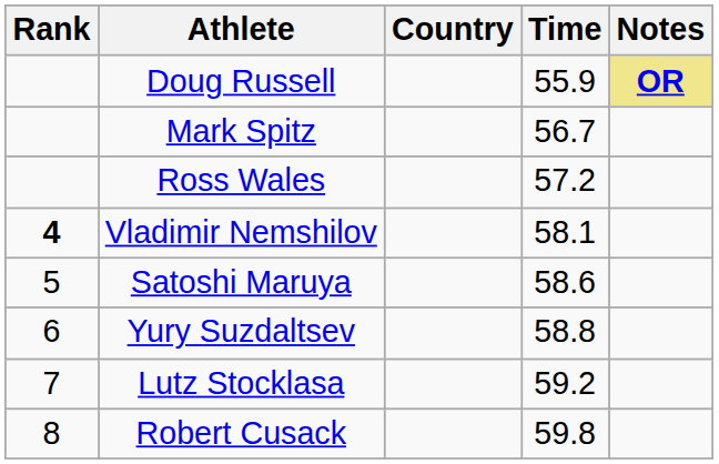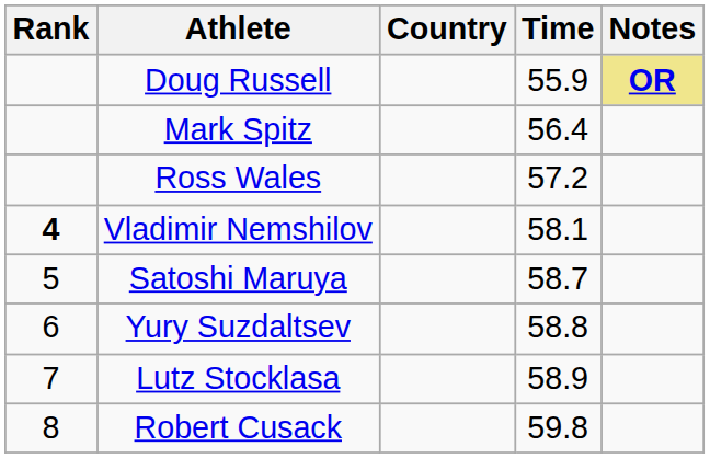Mark Spitz | Time: 56.7 -> 56.4
Satoshi Maruya | Time: 58.6 -> 58.7
Lutz Stocklasa | Time: 59.2 -> 58.9
